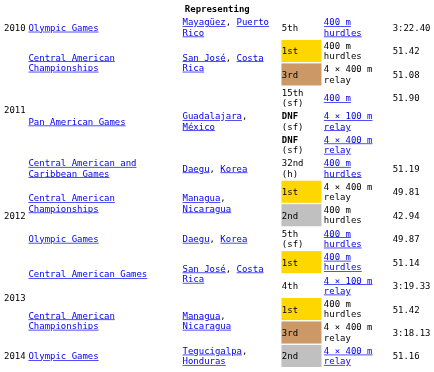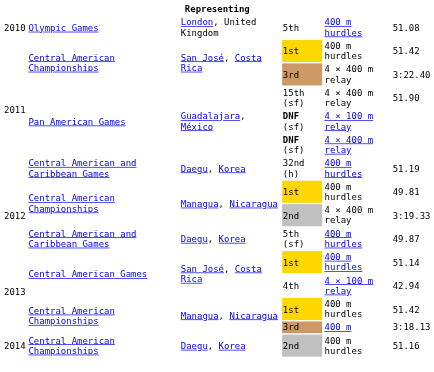5th | column 3: Mayagüez, Puerto Rico -> London, United Kingdom
5th | column 6: 3:22.40 -> 51.08
2011 / 3rd | column 6: 51.08 -> 3:22.40
15th (sf) | column 5: 400 m -> 4 × 400 m relay
2012 / 1st | column 5: 4 × 400 m relay -> 400 m hurdles
2012 / 2nd | column 5: 400 m hurdles -> 4 × 400 m relay
2012 / 2nd | column 6: 42.94 -> 3:19.33
5th (sf) | column 2: Olympic Games -> Central American and Caribbean Games
4th | column 6: 3:19.33 -> 42.94
2013 / 3rd | column 5: 4 × 400 m relay -> 400 m
2014 / 2nd | column 2: Olympic Games -> Central American Championships
2014 / 2nd | column 3: Tegucigalpa, Honduras -> Daegu, Korea
2014 / 2nd | column 5: 4 × 400 m relay -> 400 m hurdles
